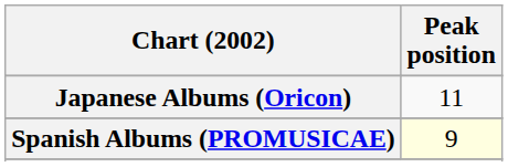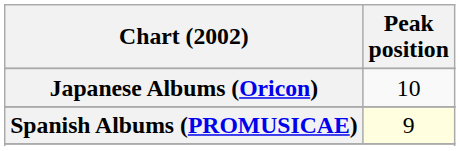Japanese Albums (Oricon) | Peak position: 11 -> 10
